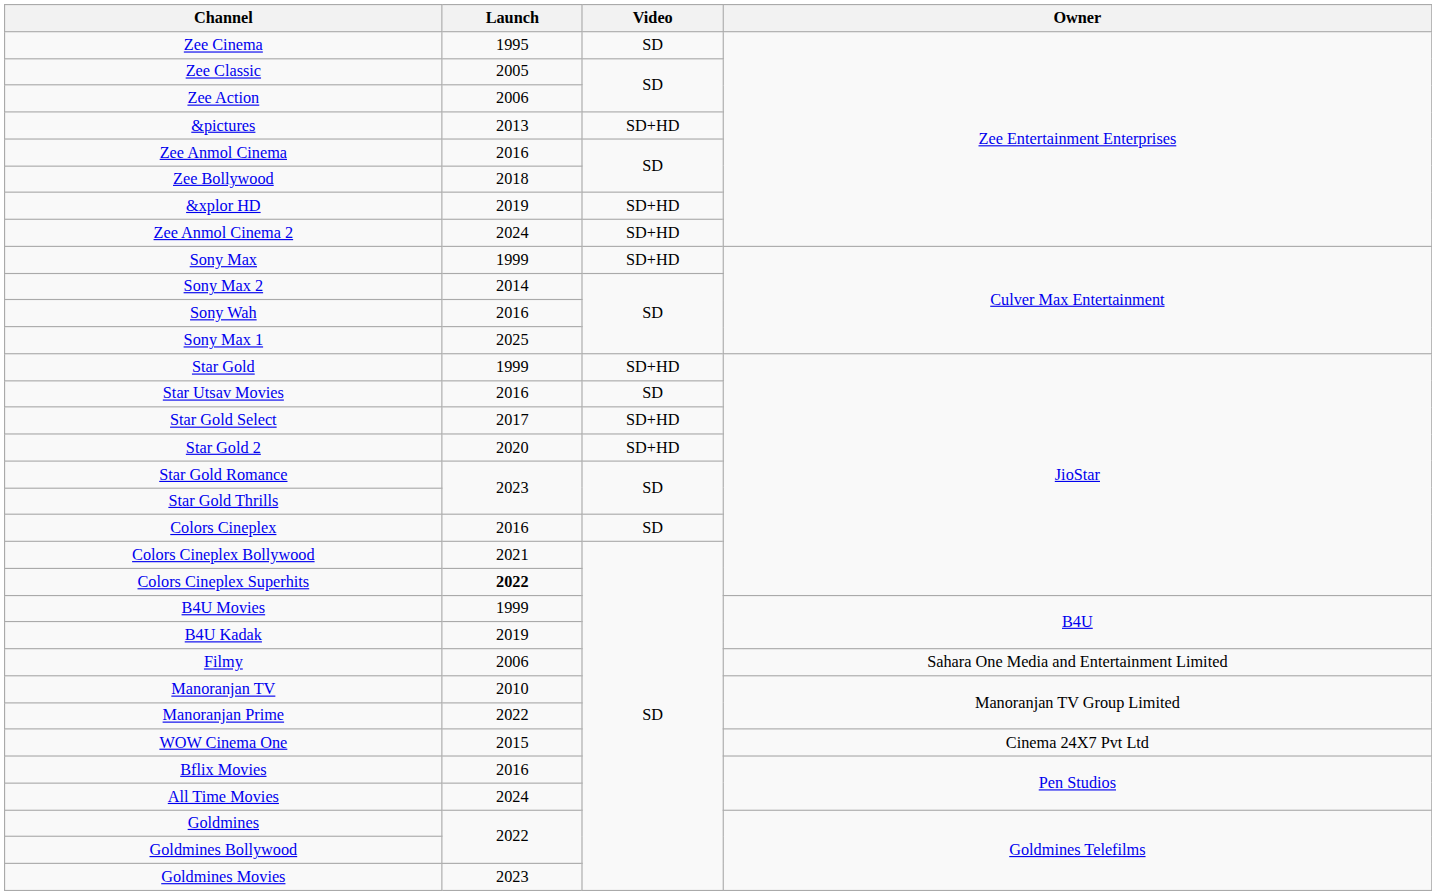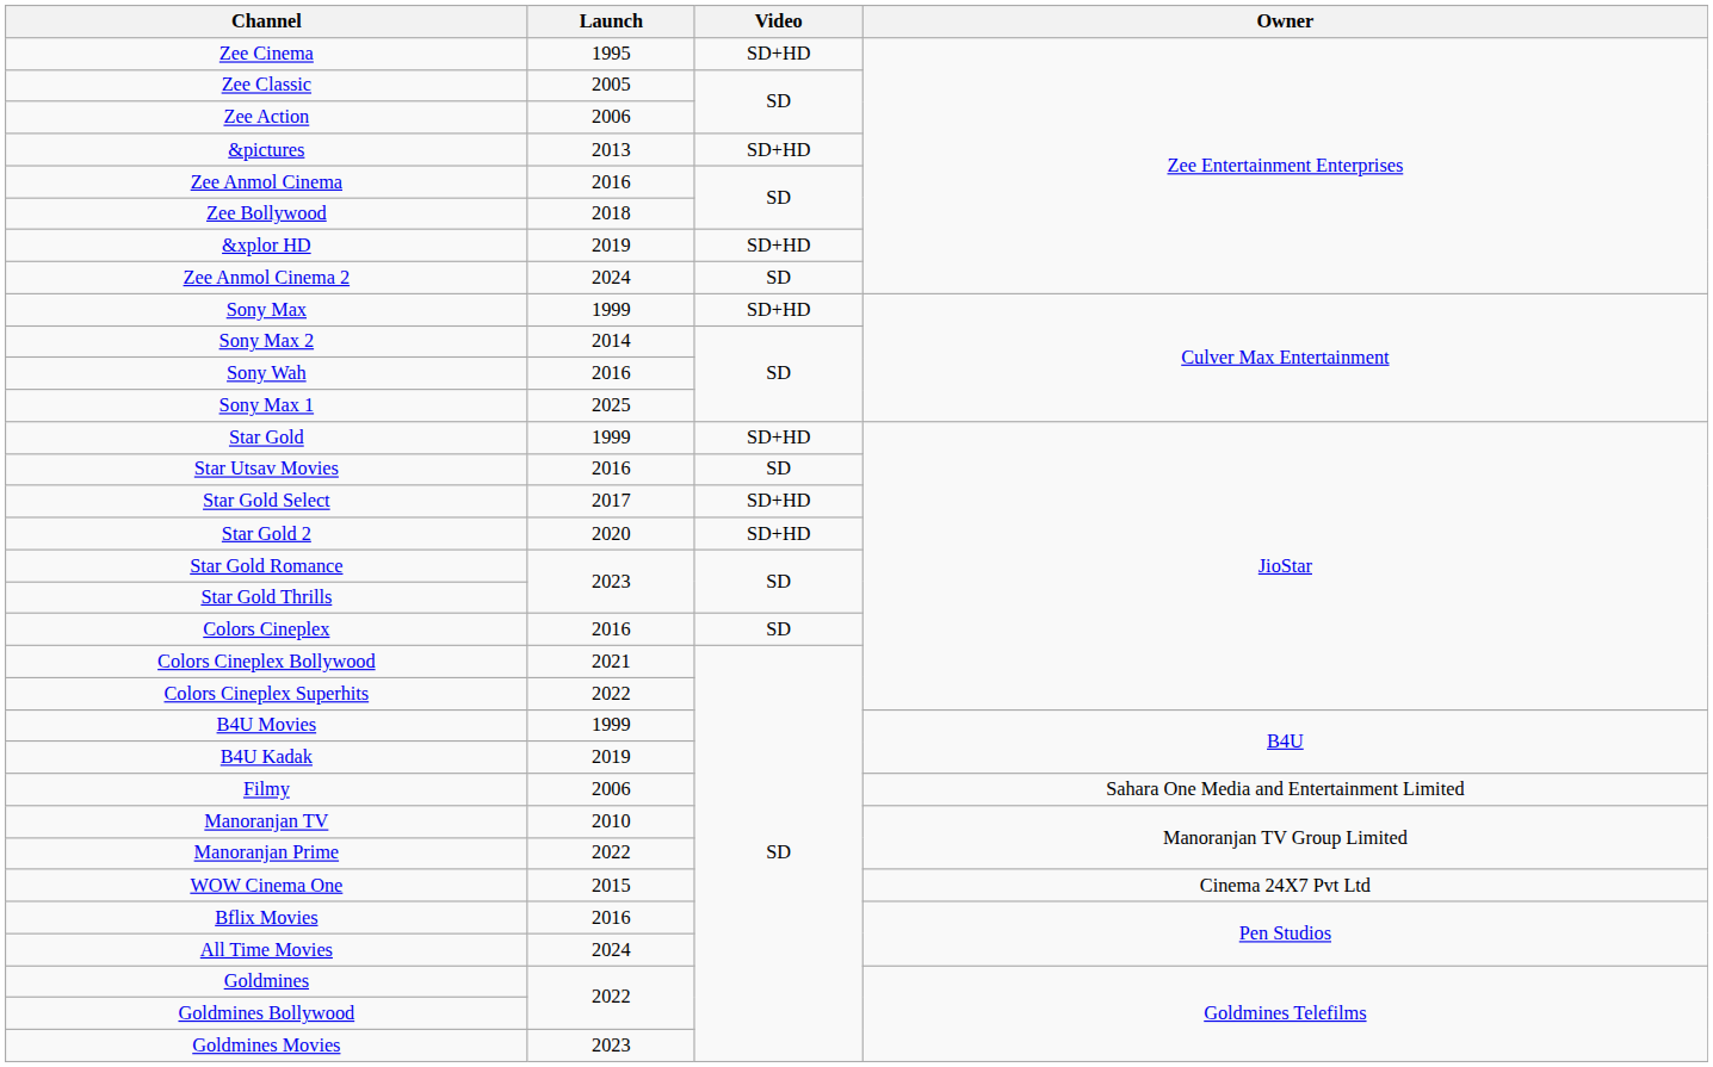Zee Cinema | Video: SD -> SD+HD
Zee Anmol Cinema 2 | Video: SD+HD -> SD
Colors Cineplex Superhits | Launch: bold -> normal
